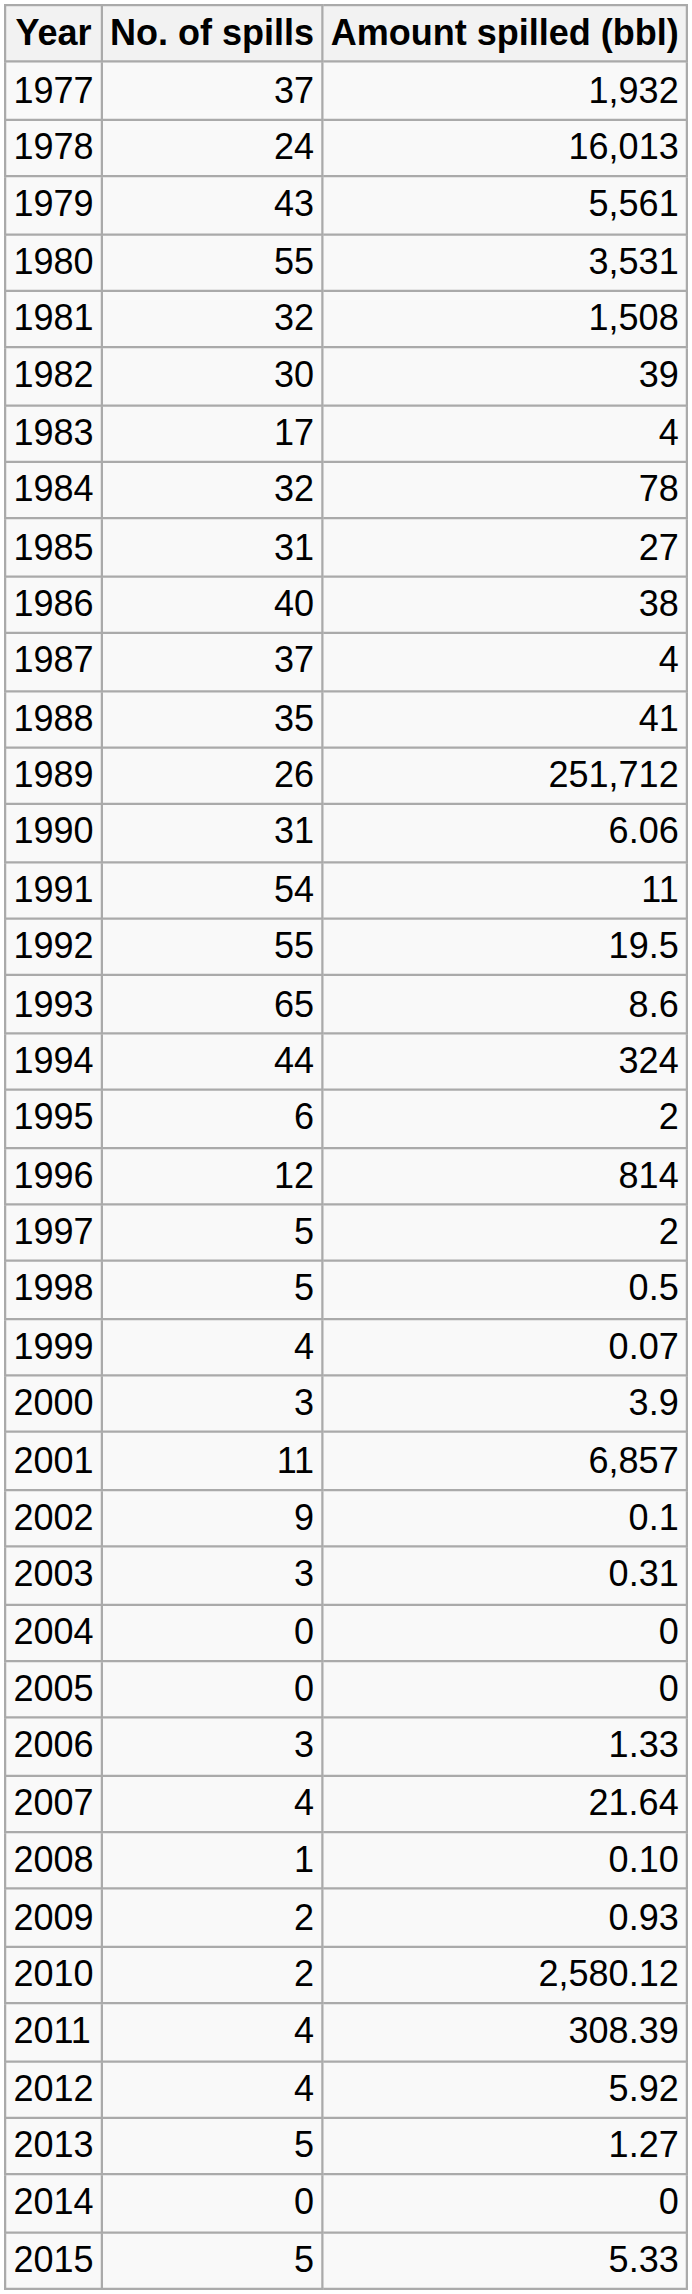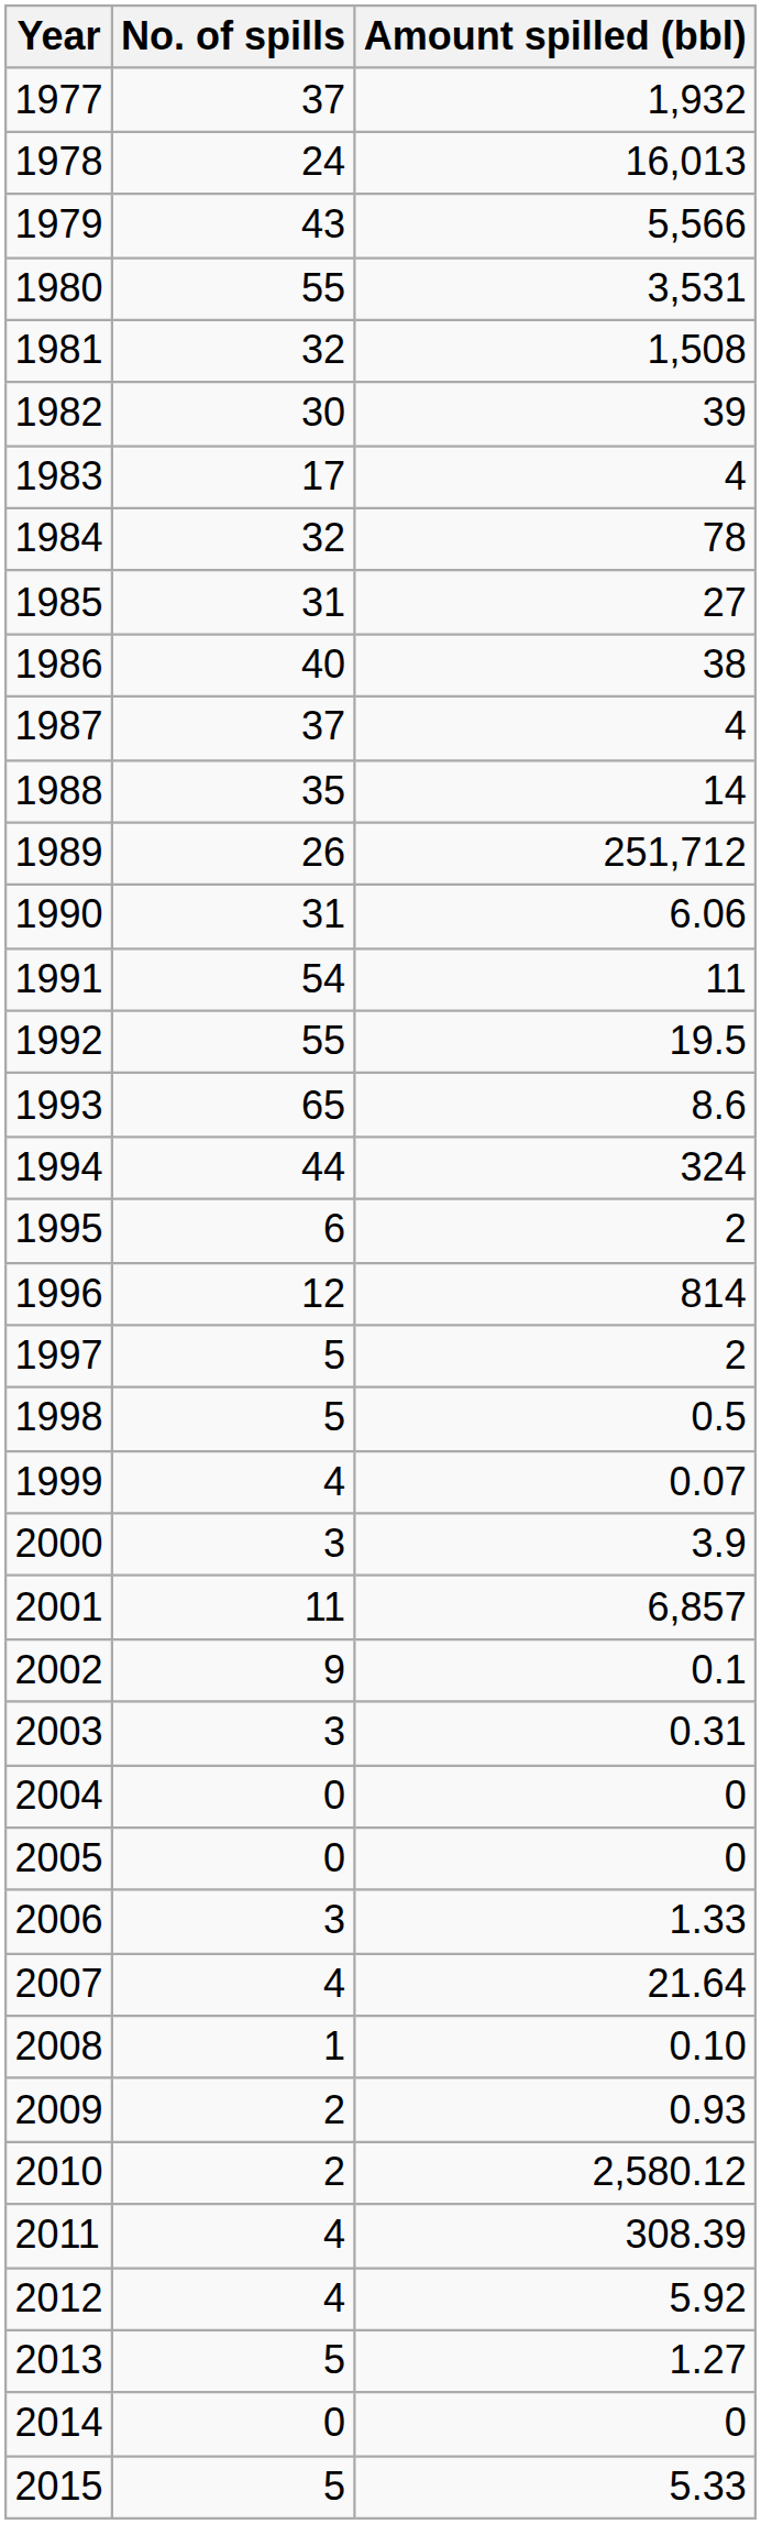1979 | Amount spilled (bbl): 5,561 -> 5,566
1988 | Amount spilled (bbl): 41 -> 14
